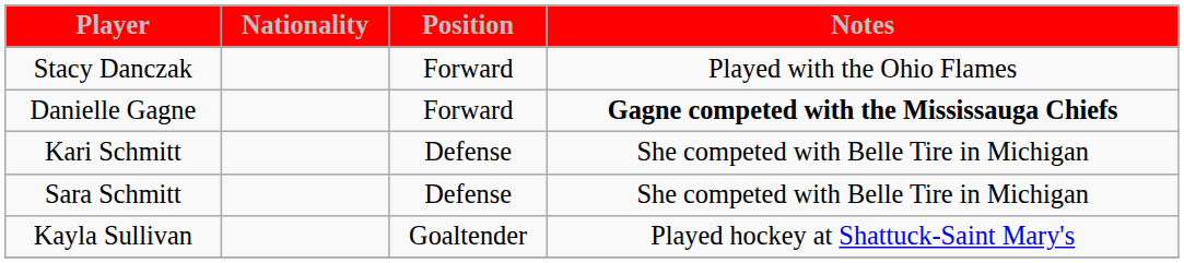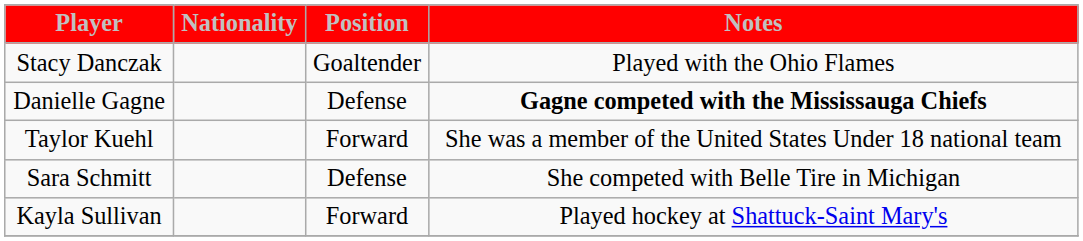Stacy Danczak | Position: Forward -> Goaltender
Danielle Gagne | Position: Forward -> Defense
+ row: Taylor Kuehl | Forward | She was a member of the United States Under 18 national team
- row: Kari Schmitt | Defense | She competed with Belle Tire in Michigan
Kayla Sullivan | Position: Goaltender -> Forward
